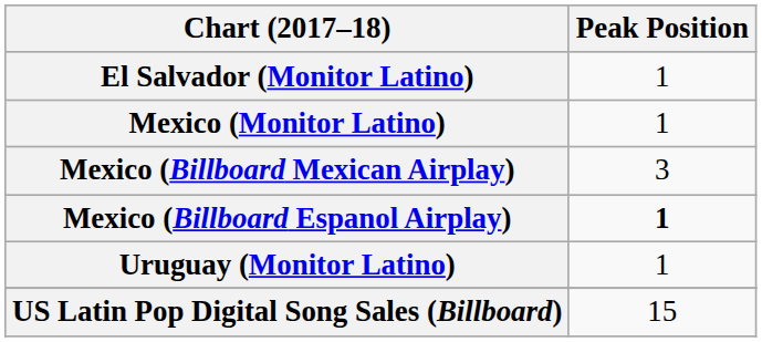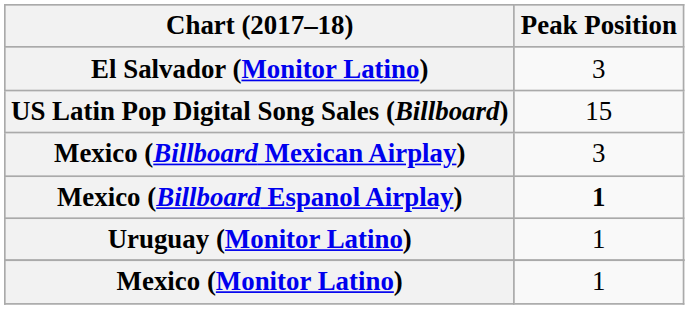El Salvador (Monitor Latino) | Peak Position: 1 -> 3
rows swapped: Mexico (Monitor Latino) <-> US Latin Pop Digital Song Sales (Billboard)
